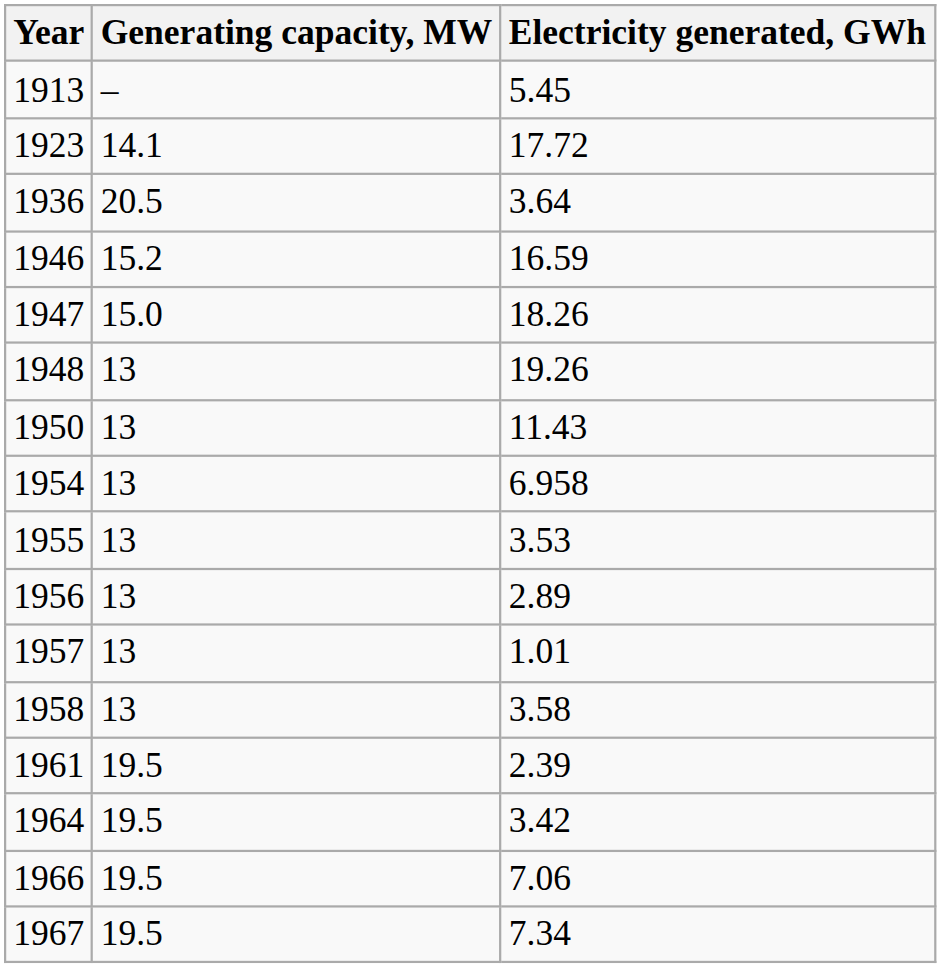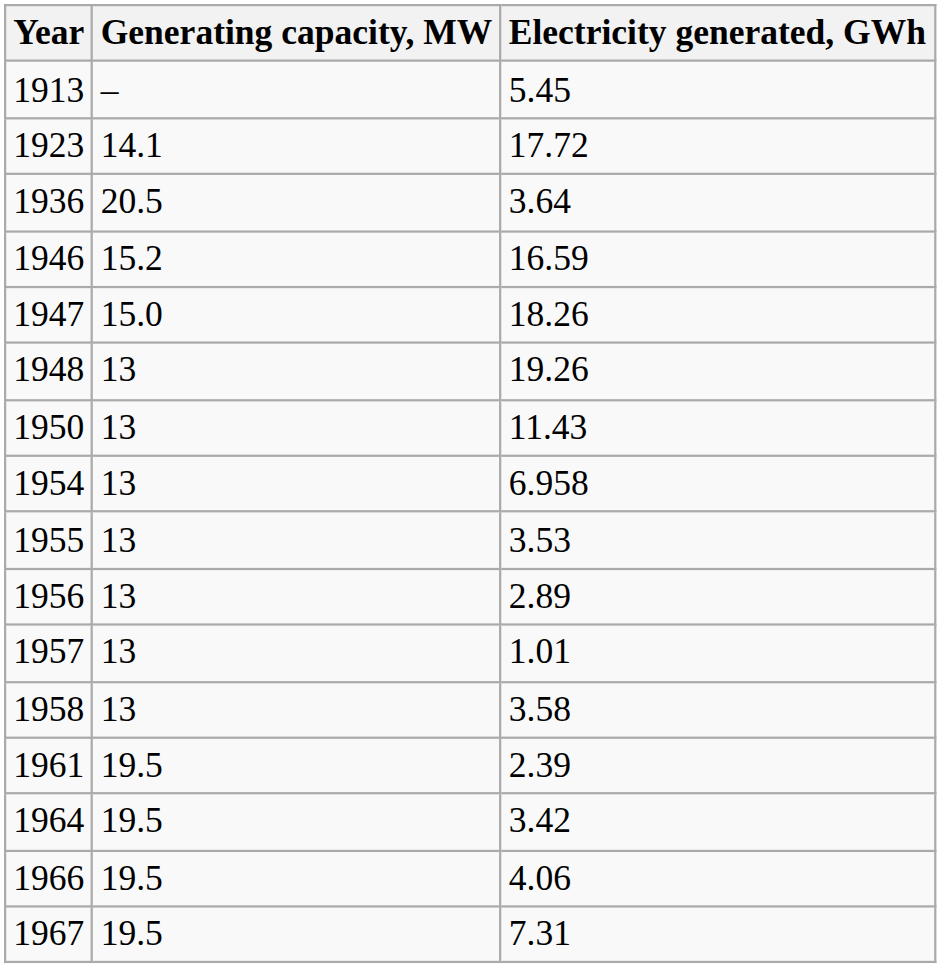1966 | Electricity generated, GWh: 7.06 -> 4.06
1967 | Electricity generated, GWh: 7.34 -> 7.31
